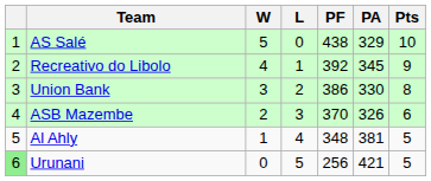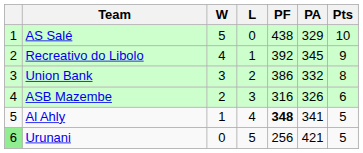Union Bank | PA: 330 -> 332
ASB Mazembe | PF: 370 -> 316
Al Ahly | PF: normal -> bold
Al Ahly | PA: 381 -> 341
